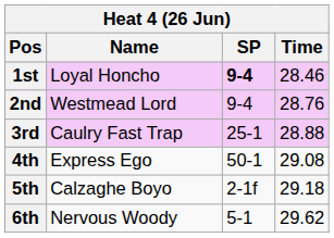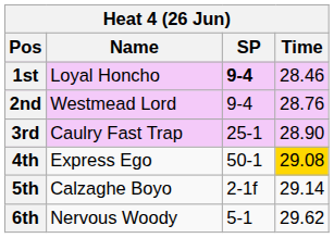3rd | Time: 28.88 -> 28.90
4th | Time: no background -> gold background
5th | Time: 29.18 -> 29.14
